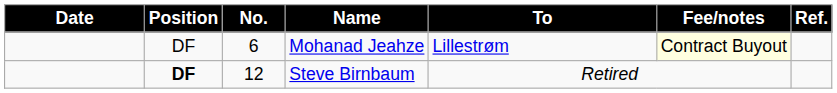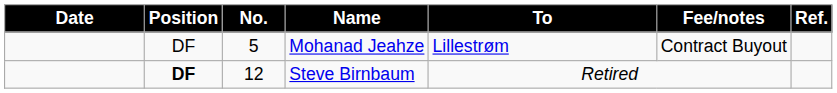Mohanad Jeahze | No.: 6 -> 5
Mohanad Jeahze | Fee/notes: lightyellow background -> no background
